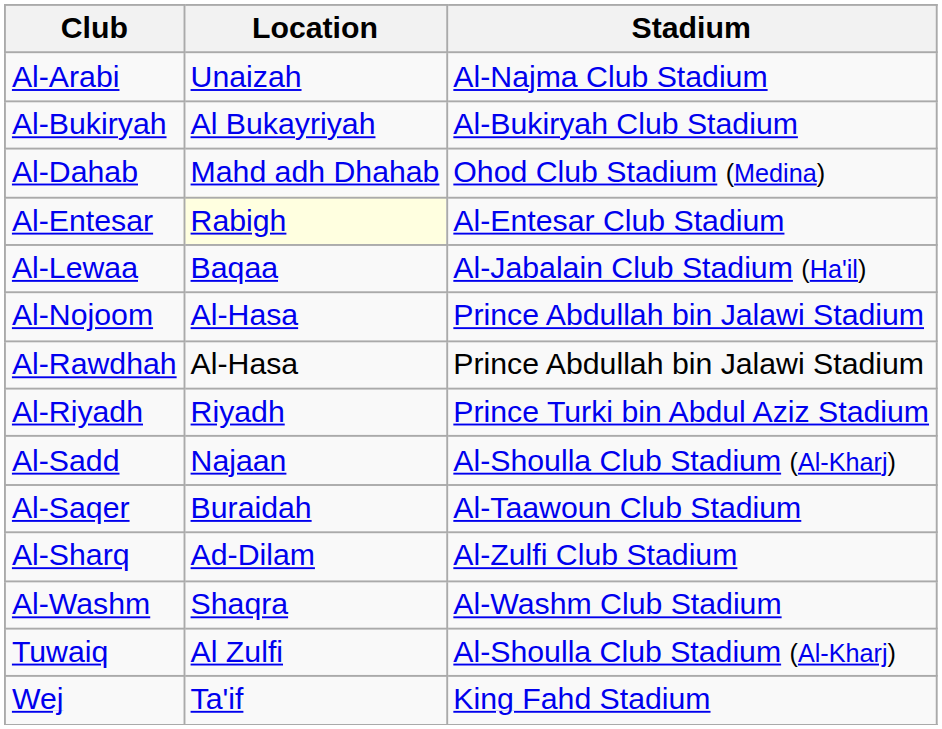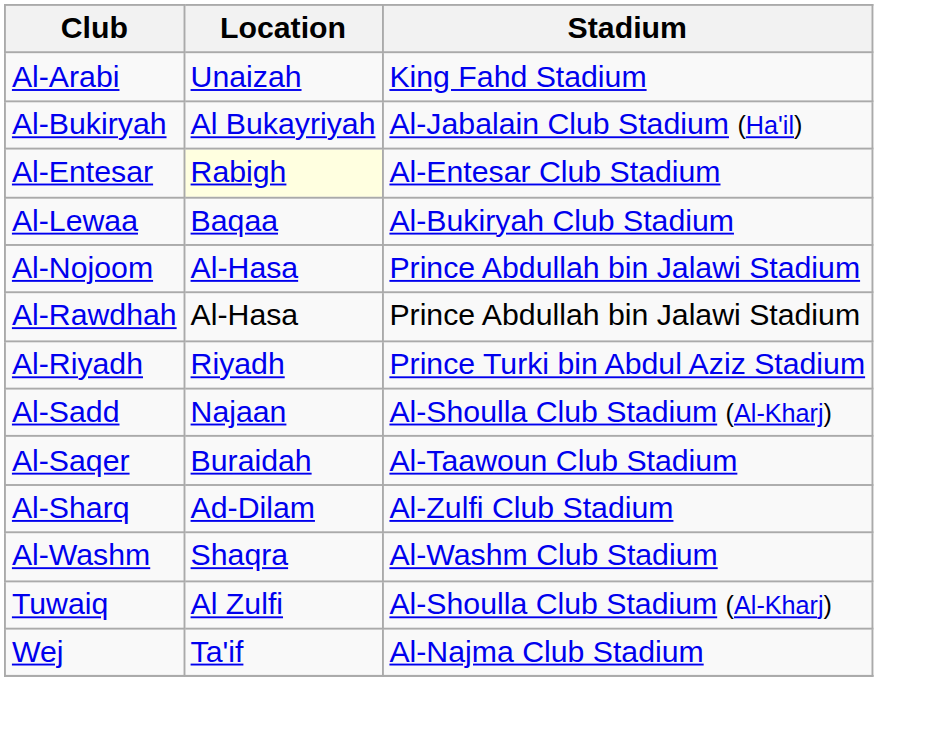Al-Arabi | Stadium: Al-Najma Club Stadium -> King Fahd Stadium
Al-Bukiryah | Stadium: Al-Bukiryah Club Stadium -> Al-Jabalain Club Stadium (Ha'il)
- row: Al-Dahab | Mahd adh Dhahab | Ohod Club Stadium (Medina)
Al-Lewaa | Stadium: Al-Jabalain Club Stadium (Ha'il) -> Al-Bukiryah Club Stadium
Wej | Stadium: King Fahd Stadium -> Al-Najma Club Stadium
